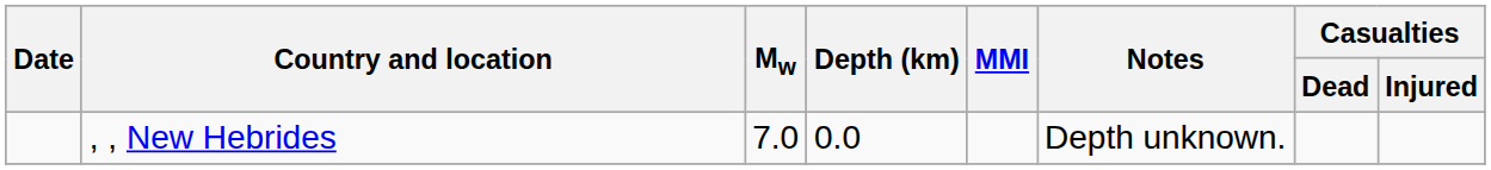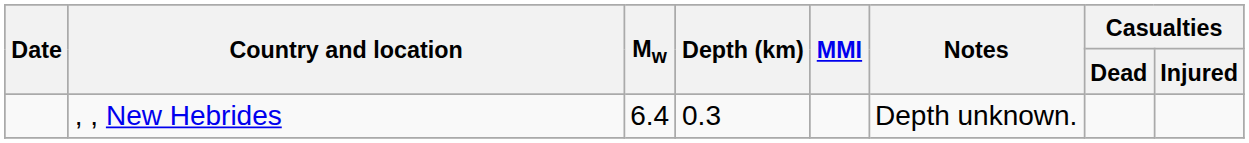, , New Hebrides | Mw: 7.0 -> 6.4
, , New Hebrides | Depth (km): 0.0 -> 0.3
